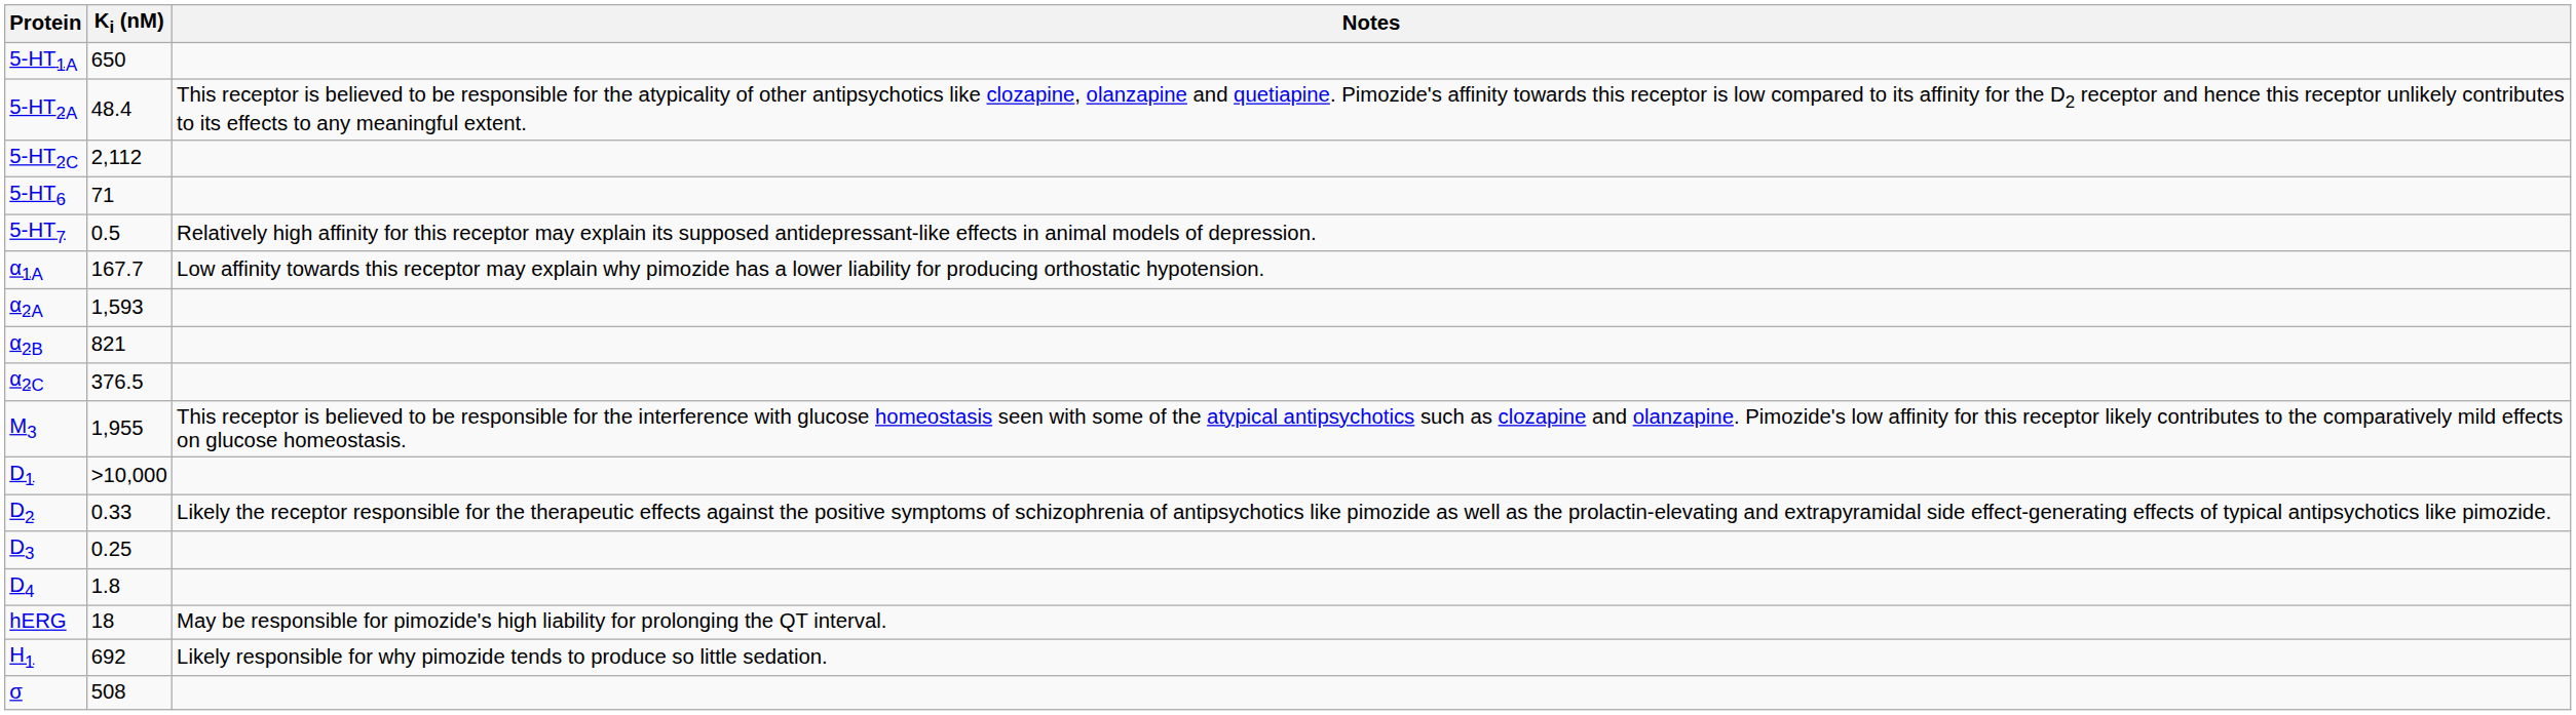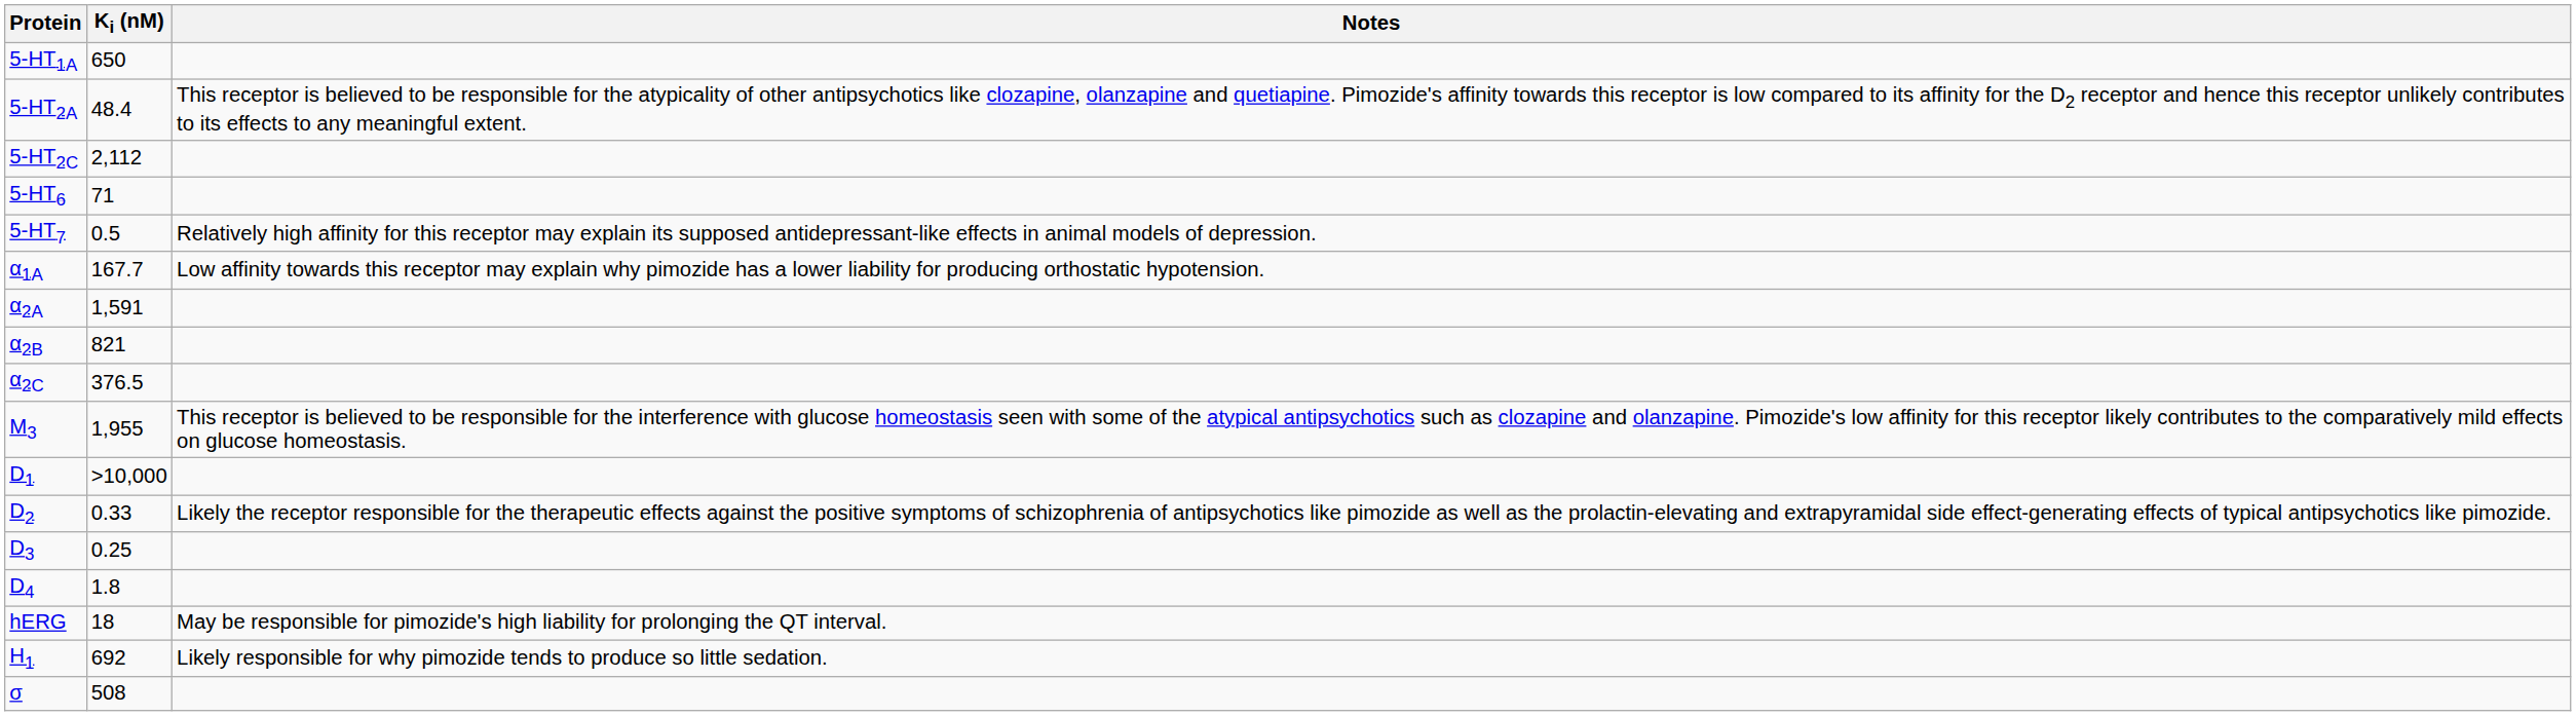α2A | Ki (nM): 1,593 -> 1,591
